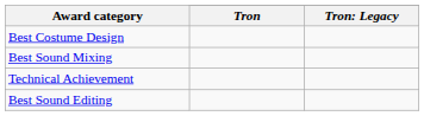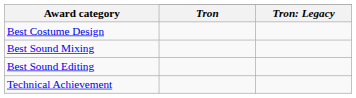rows swapped: Best Sound Editing <-> Technical Achievement
